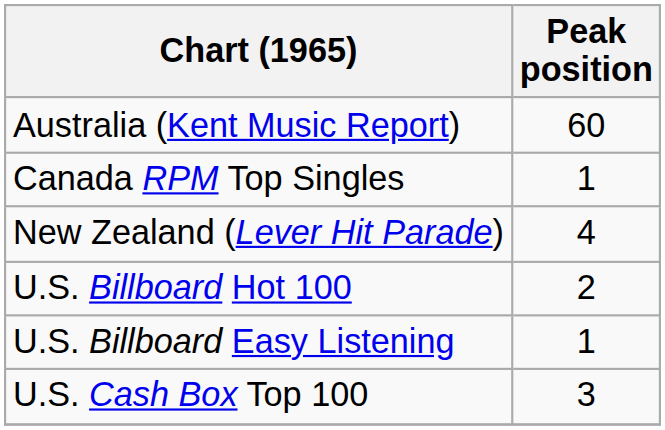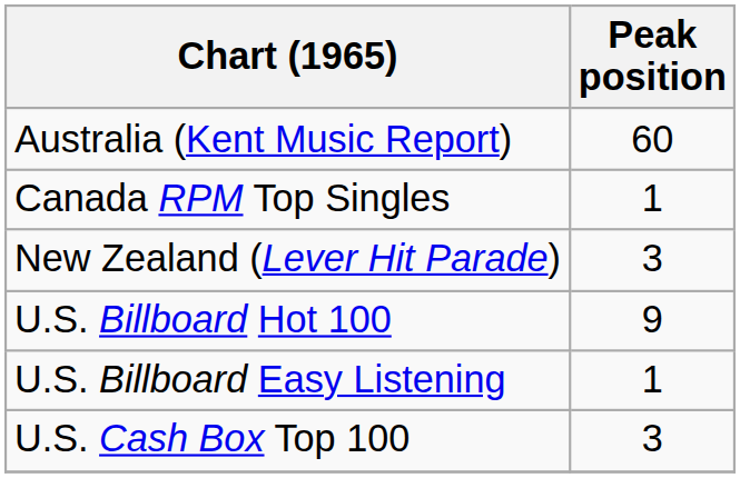New Zealand (Lever Hit Parade) | Peak position: 4 -> 3
U.S. Billboard Hot 100 | Peak position: 2 -> 9
